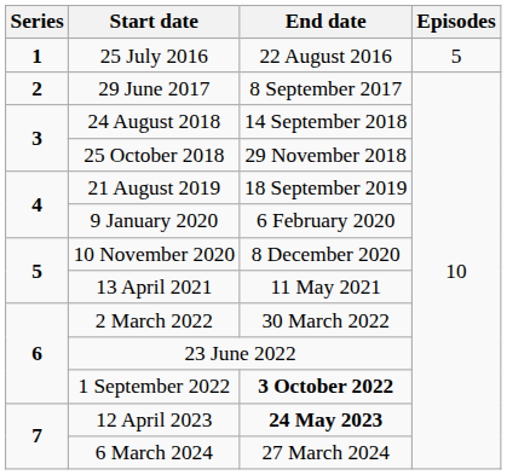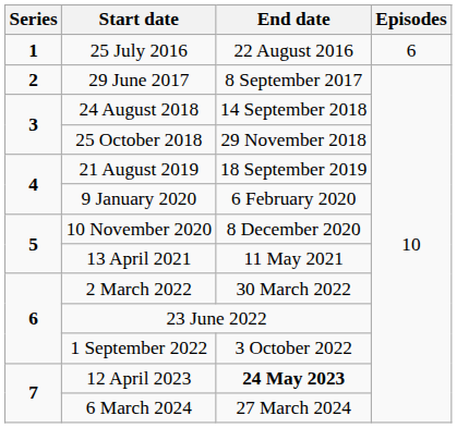25 July 2016 | Episodes: 5 -> 6
1 September 2022 | End date: bold -> normal
